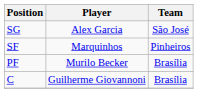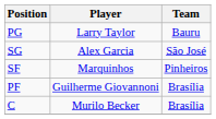+ row: PG | Larry Taylor | Bauru
PF | Player: Murilo Becker -> Guilherme Giovannoni
C | Player: Guilherme Giovannoni -> Murilo Becker
